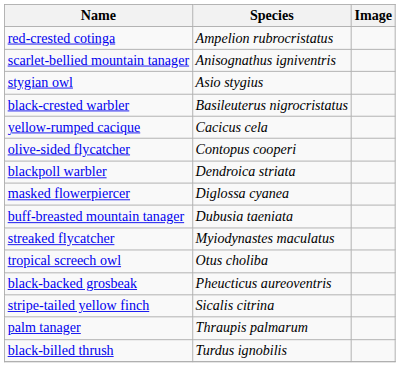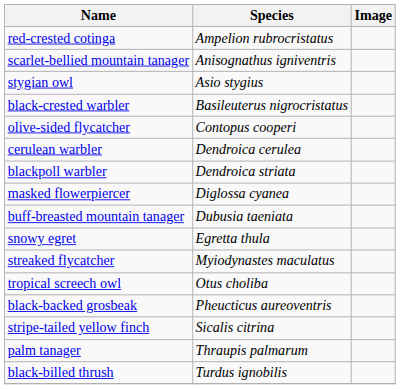- row: yellow-rumped cacique | Cacicus cela
+ row: cerulean warbler | Dendroica cerulea
+ row: snowy egret | Egretta thula
